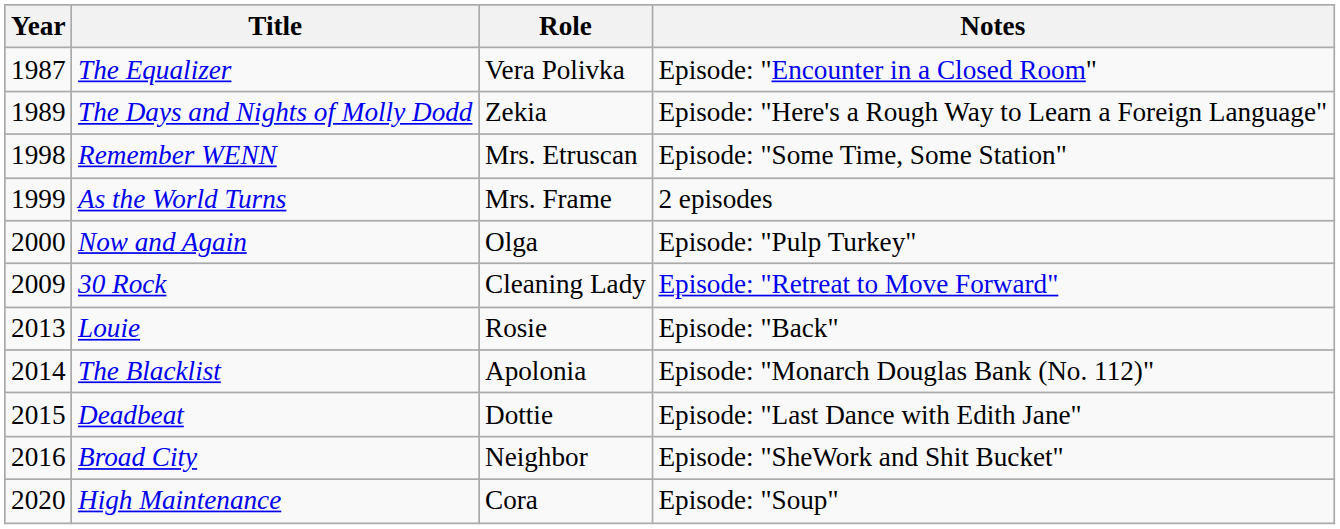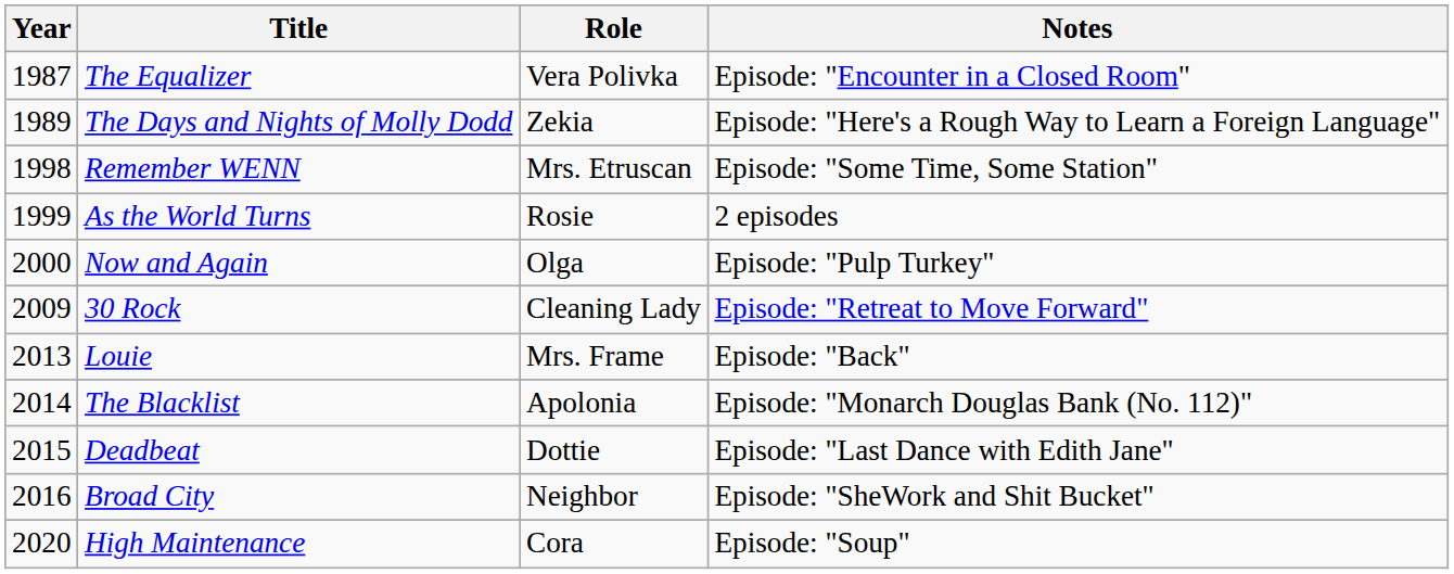As the World Turns | Role: Mrs. Frame -> Rosie
Louie | Role: Rosie -> Mrs. Frame
